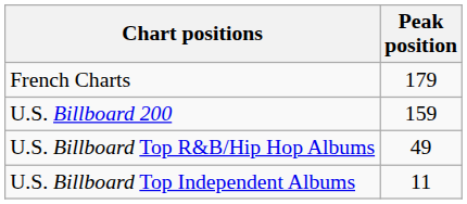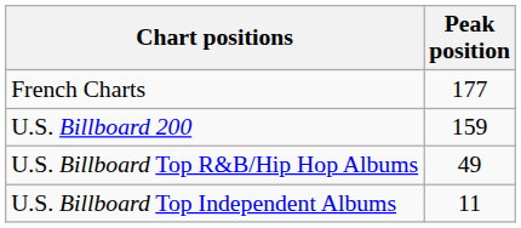French Charts | Peak position: 179 -> 177
